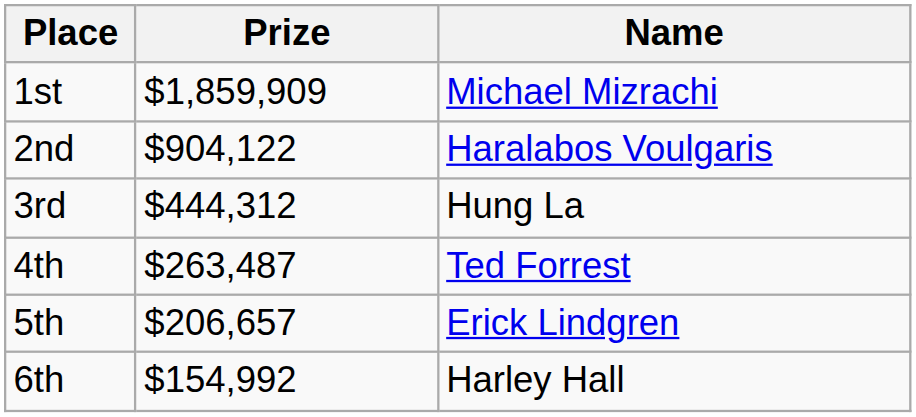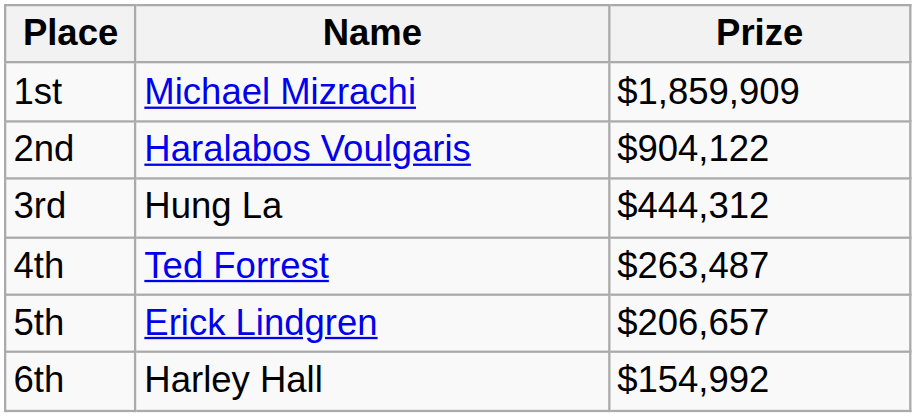columns swapped: Name <-> Prize
